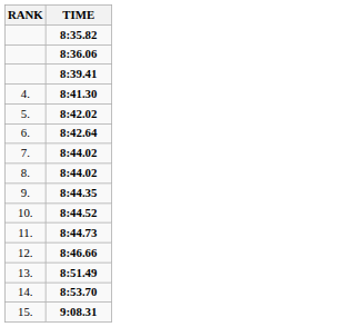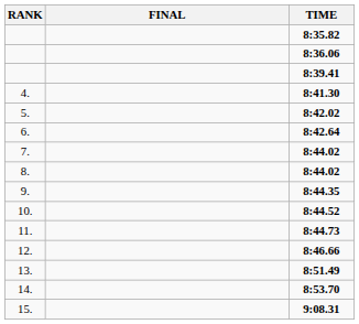+ column: FINAL
